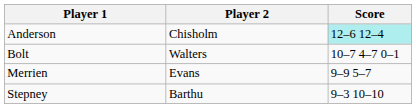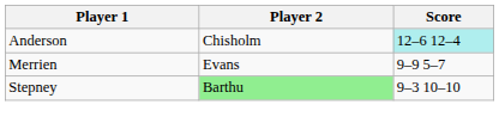- row: Bolt | Walters | 10–7 4–7 0–1
Stepney | Player 2: no background -> lightgreen background
